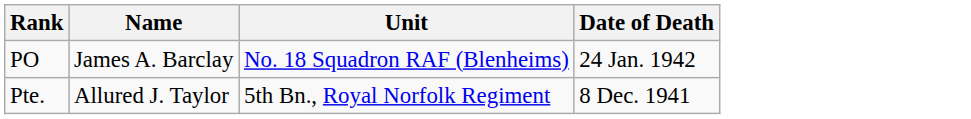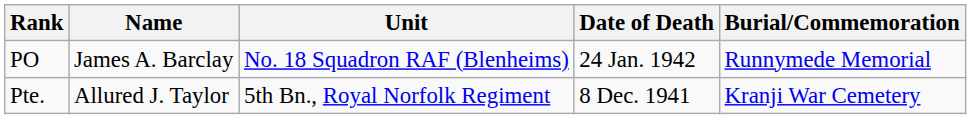+ column: Burial/Commemoration | Runnymede Memorial | Kranji War Cemetery
